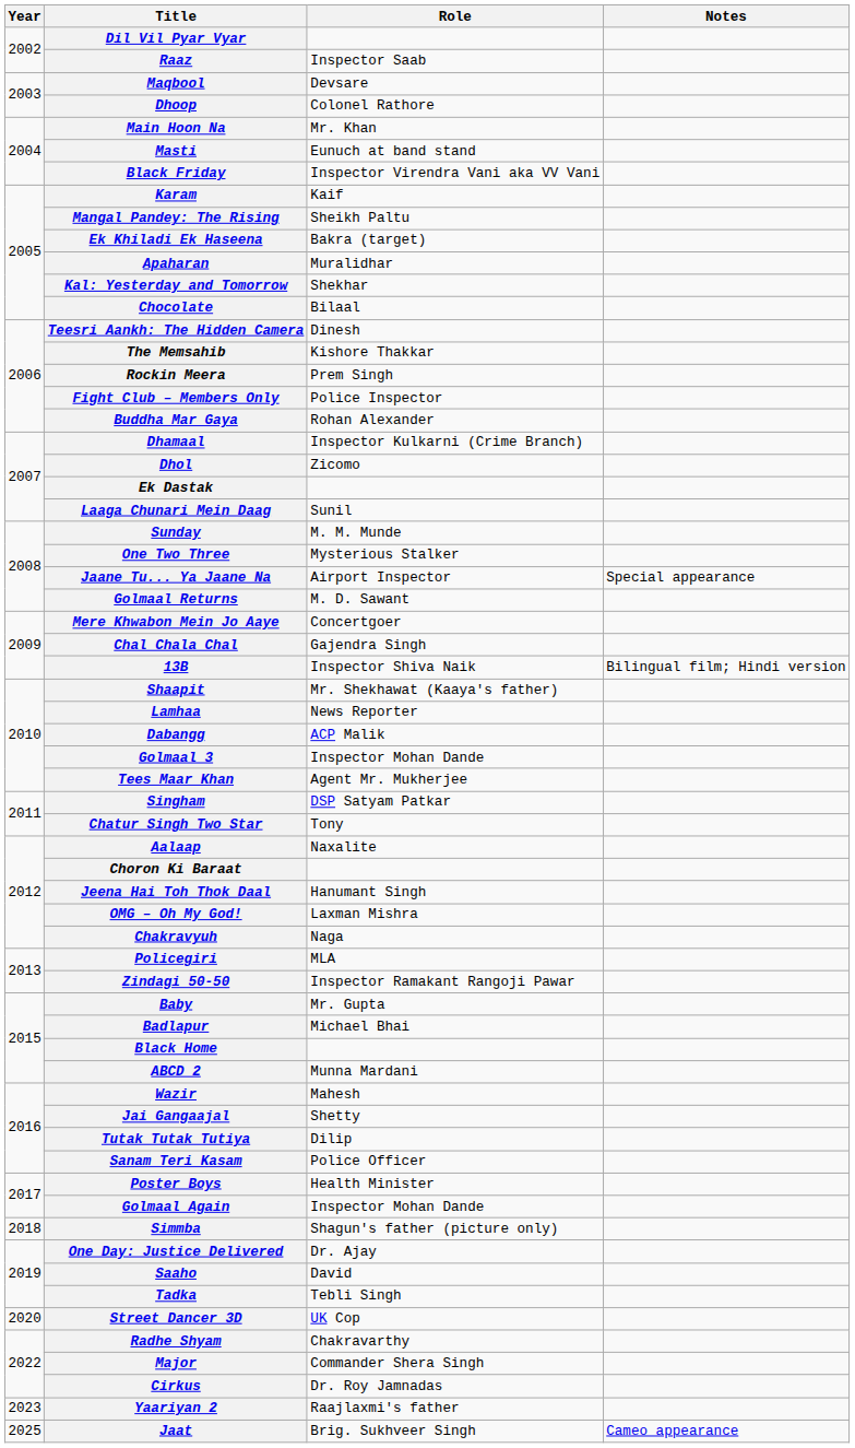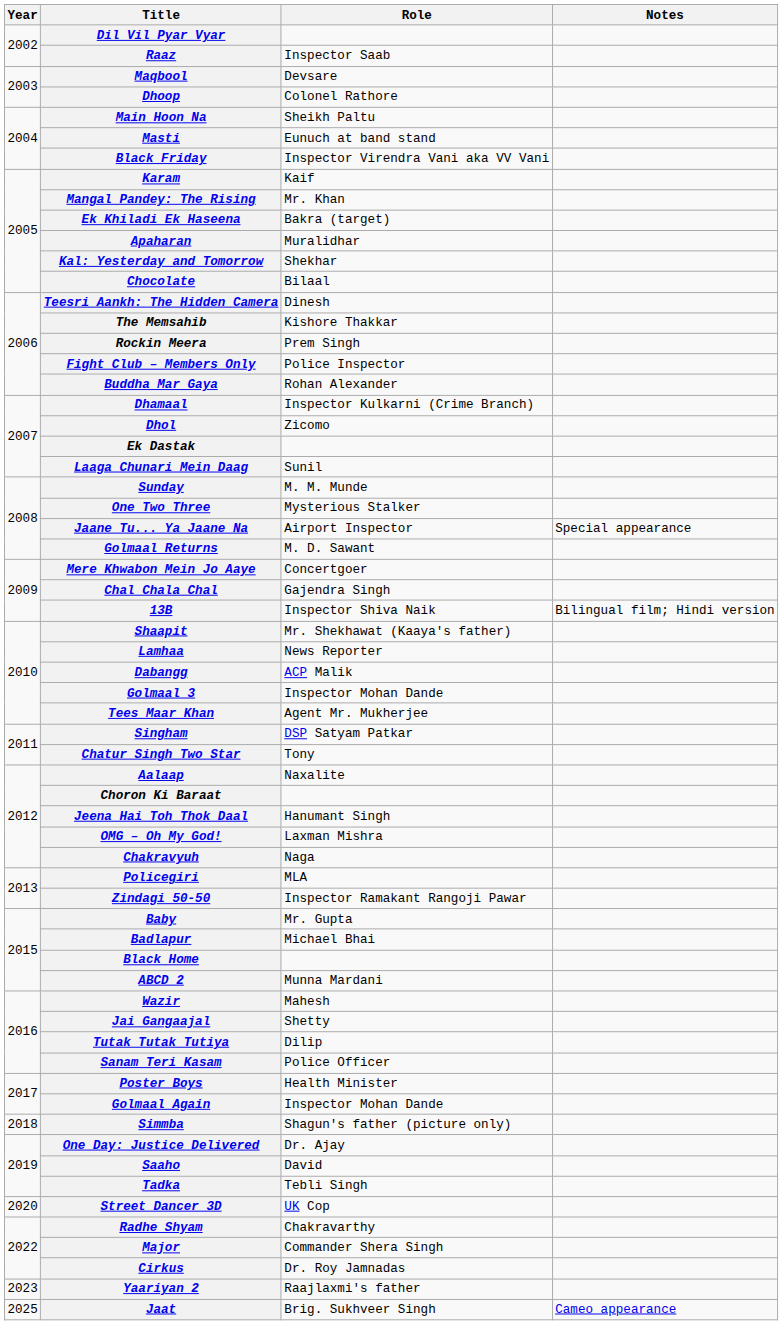Main Hoon Na | Role: Mr. Khan -> Sheikh Paltu
Mangal Pandey: The Rising | Role: Sheikh Paltu -> Mr. Khan
